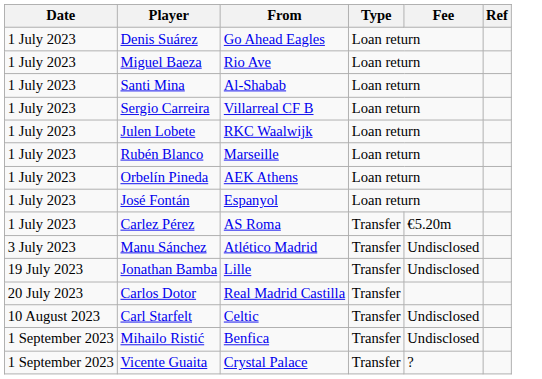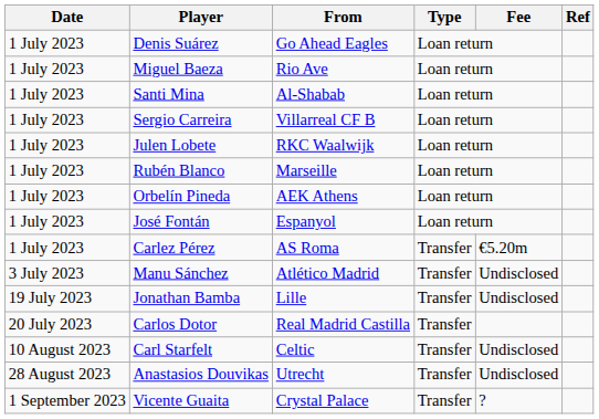+ row: 28 August 2023 | Anastasios Douvikas | Utrecht | Transfer | Undisclosed
- row: 1 September 2023 | Mihailo Ristić | Benfica | Transfer | Undisclosed
